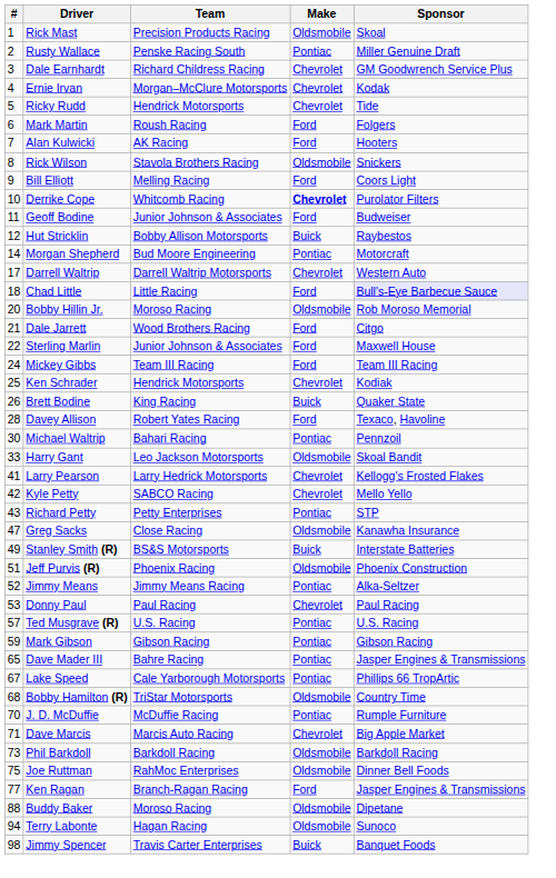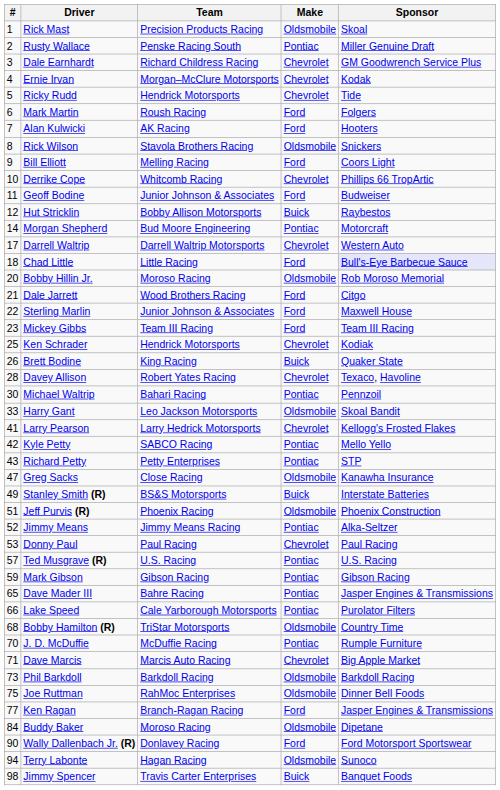Derrike Cope | Make: bold -> normal
Derrike Cope | Sponsor: Purolator Filters -> Phillips 66 TropArtic
Mickey Gibbs | #: 24 -> 23
Davey Allison | Make: Ford -> Chevrolet
Kyle Petty | Make: Chevrolet -> Pontiac
Lake Speed | #: 67 -> 66
Lake Speed | Sponsor: Phillips 66 TropArtic -> Purolator Filters
Buddy Baker | #: 88 -> 84
+ row: 90 | Wally Dallenbach Jr. (R) | Donlavey Racing | Ford | Ford Motorsport Sportswear
